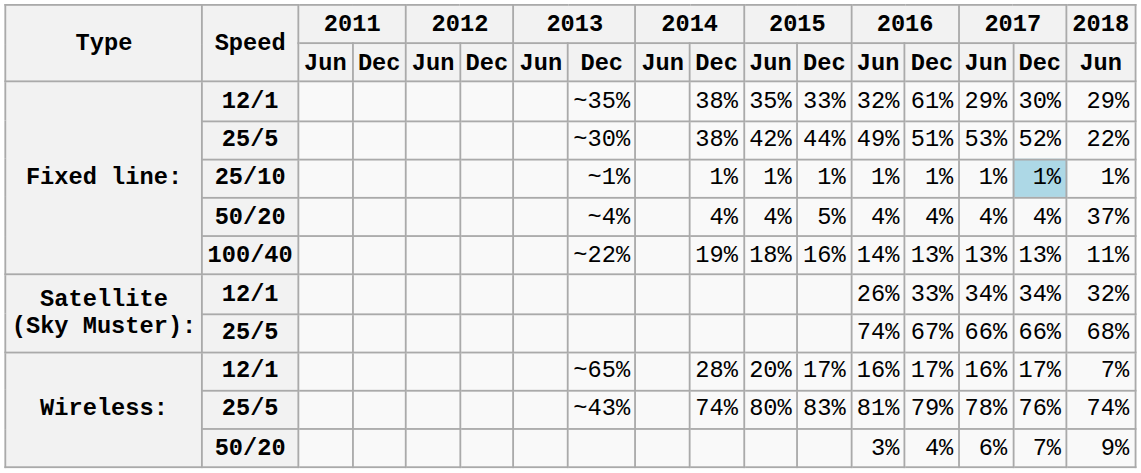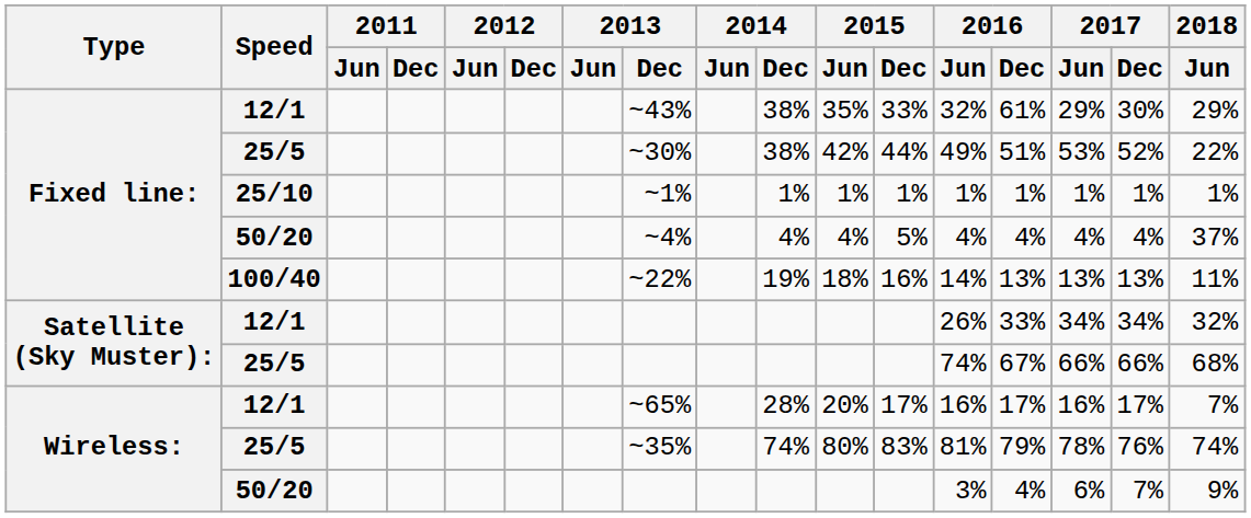Fixed line: / 12/1 | 2013 / Dec: ~35% -> ~43%
25/10 | 2017 / Dec: lightblue background -> no background
Wireless: / 25/5 | 2013 / Dec: ~43% -> ~35%
